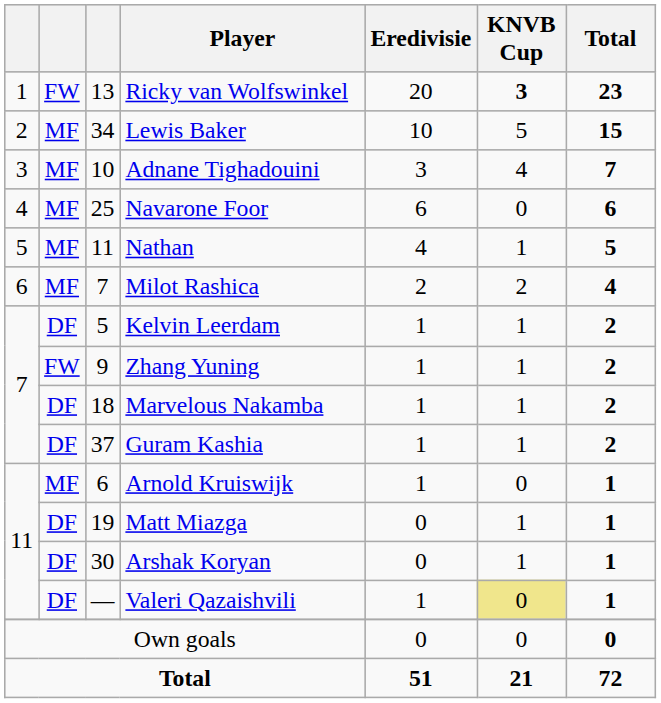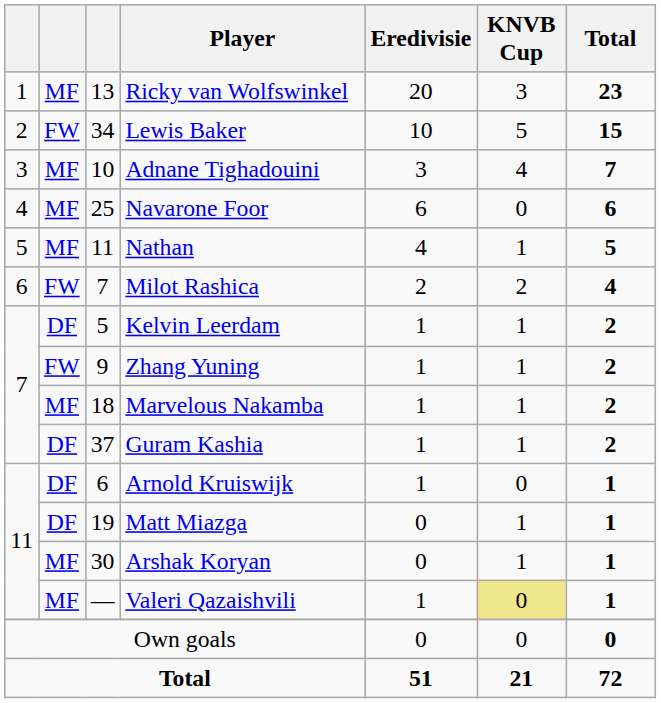Ricky van Wolfswinkel | column 2: FW -> MF
Ricky van Wolfswinkel | KNVB Cup: bold -> normal
Lewis Baker | column 2: MF -> FW
Milot Rashica | column 2: MF -> FW
Marvelous Nakamba | column 2: DF -> MF
Arnold Kruiswijk | column 2: MF -> DF
Arshak Koryan | column 2: DF -> MF
Valeri Qazaishvili | column 2: DF -> MF
